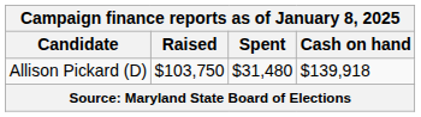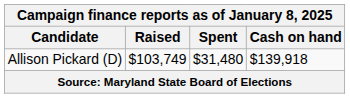Allison Pickard (D) | Raised: $103,750 -> $103,749
